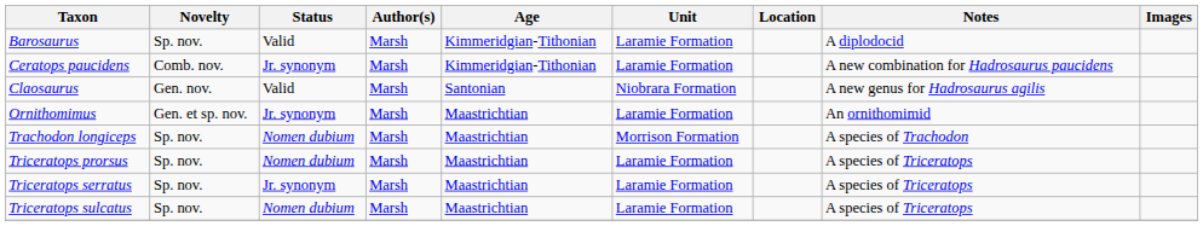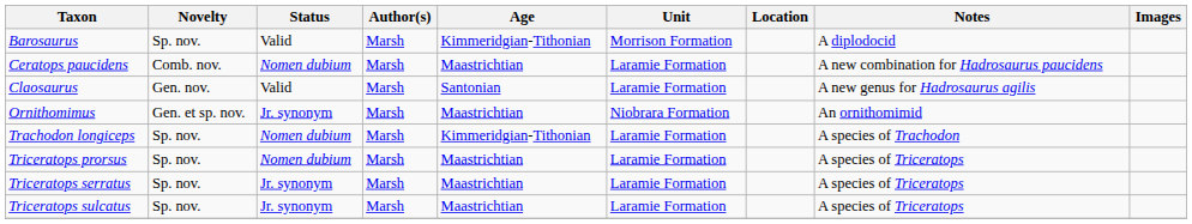Barosaurus | Unit: Laramie Formation -> Morrison Formation
Ceratops paucidens | Status: Jr. synonym -> Nomen dubium
Ceratops paucidens | Age: Kimmeridgian-Tithonian -> Maastrichtian
Claosaurus | Unit: Niobrara Formation -> Laramie Formation
Ornithomimus | Unit: Laramie Formation -> Niobrara Formation
Trachodon longiceps | Age: Maastrichtian -> Kimmeridgian-Tithonian
Trachodon longiceps | Unit: Morrison Formation -> Laramie Formation
Triceratops sulcatus | Status: Nomen dubium -> Jr. synonym
